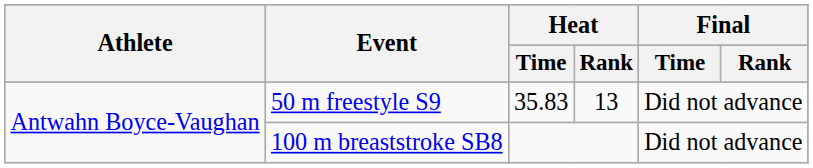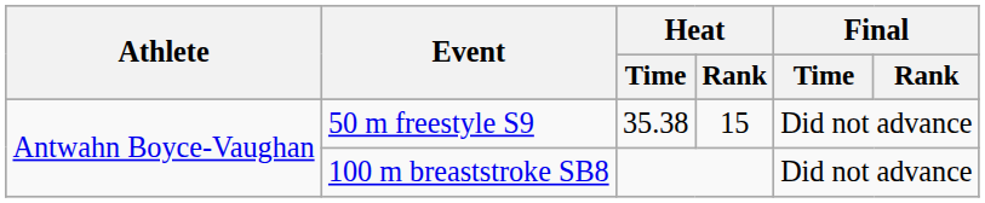50 m freestyle S9 | Heat / Time: 35.83 -> 35.38
50 m freestyle S9 | Heat / Rank: 13 -> 15
